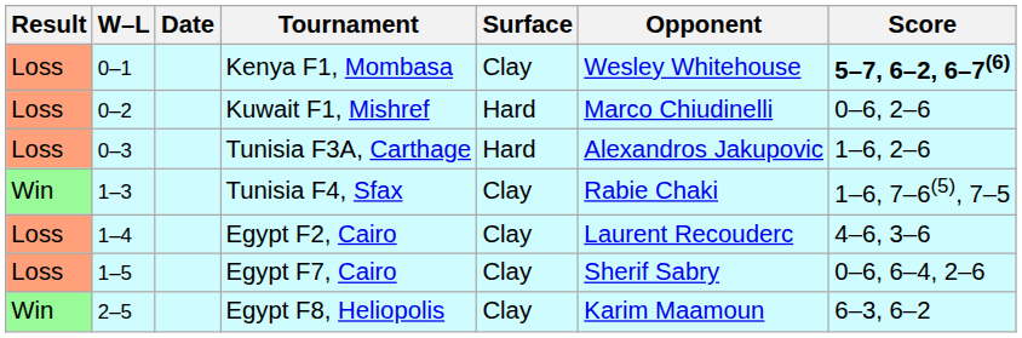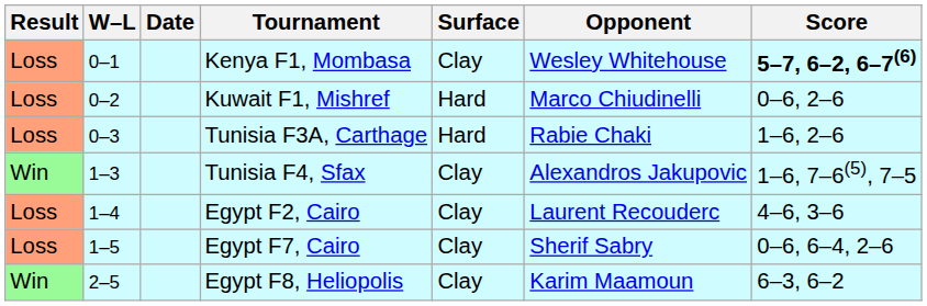Tunisia F3A, Carthage | Opponent: Alexandros Jakupovic -> Rabie Chaki
Tunisia F4, Sfax | Opponent: Rabie Chaki -> Alexandros Jakupovic
